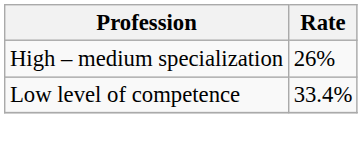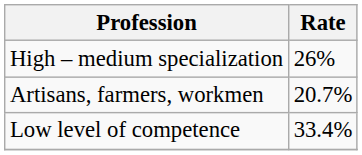+ row: Artisans, farmers, workmen | 20.7%
